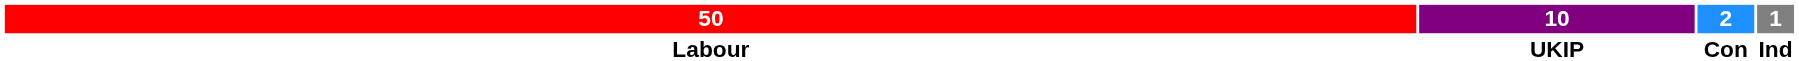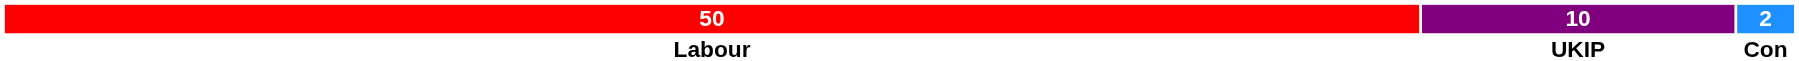- column: 1 | Ind
